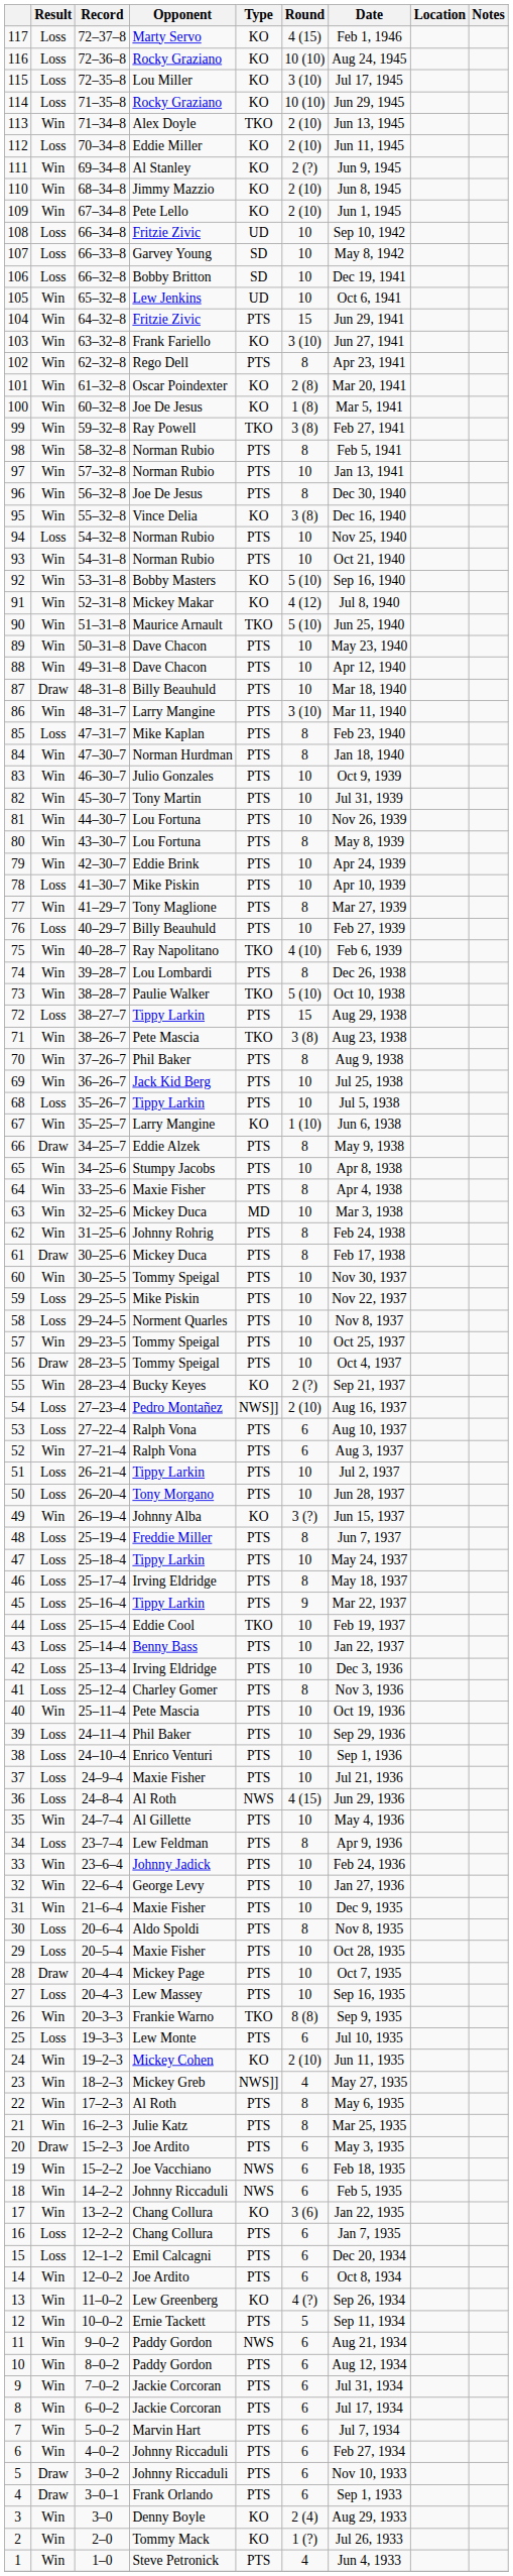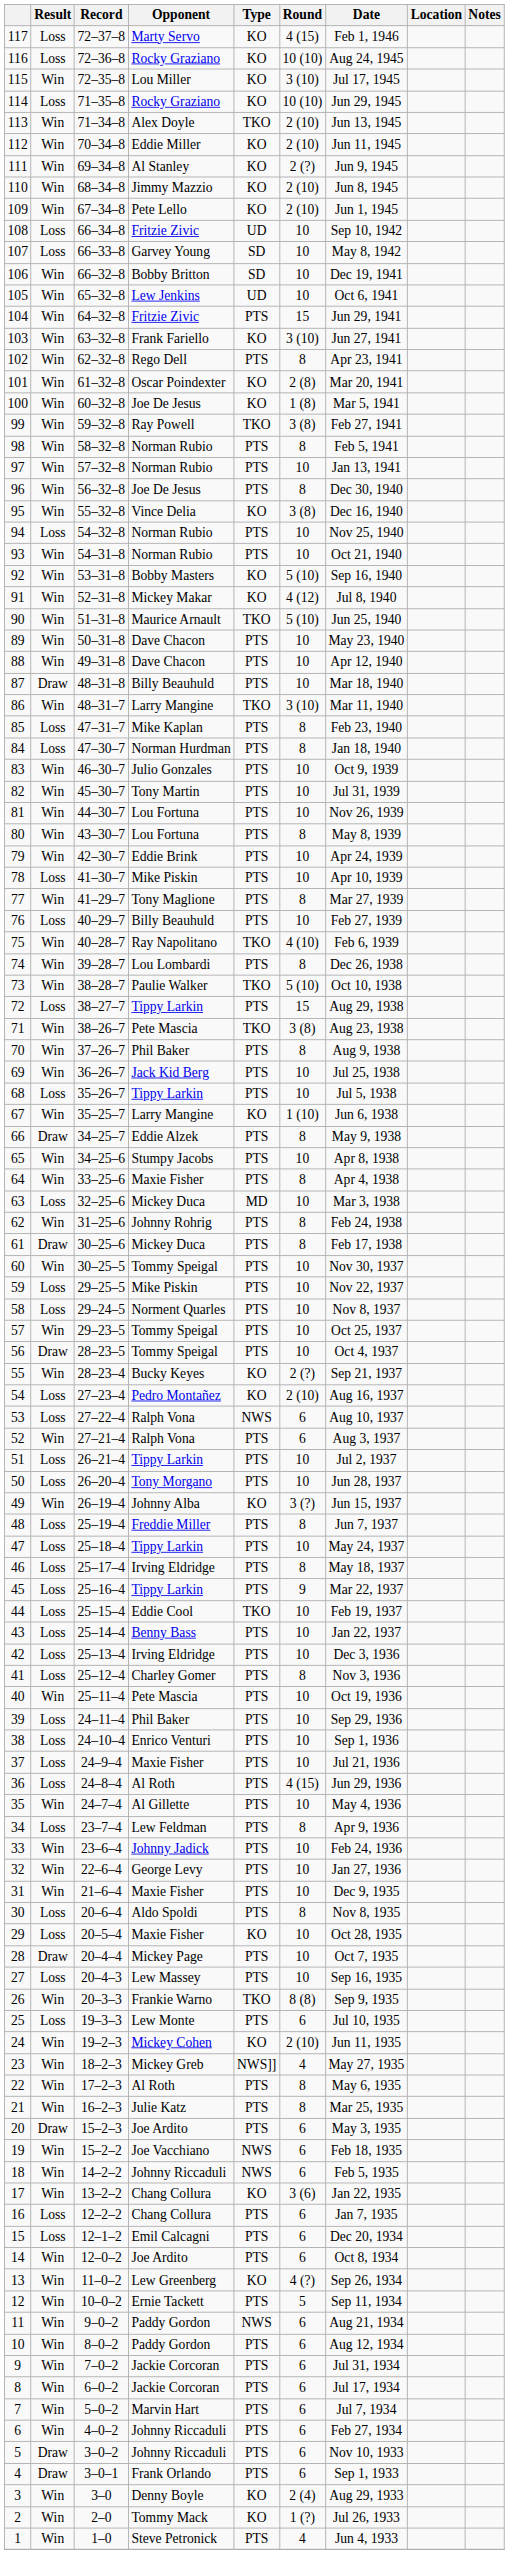115 | Result: Loss -> Win
112 | Result: Loss -> Win
106 | Result: Loss -> Win
86 | Type: PTS -> TKO
84 | Result: Win -> Loss
63 | Result: Win -> Loss
54 | Type: NWS]] -> KO
53 | Type: PTS -> NWS
36 | Type: NWS -> PTS
29 | Type: PTS -> KO
